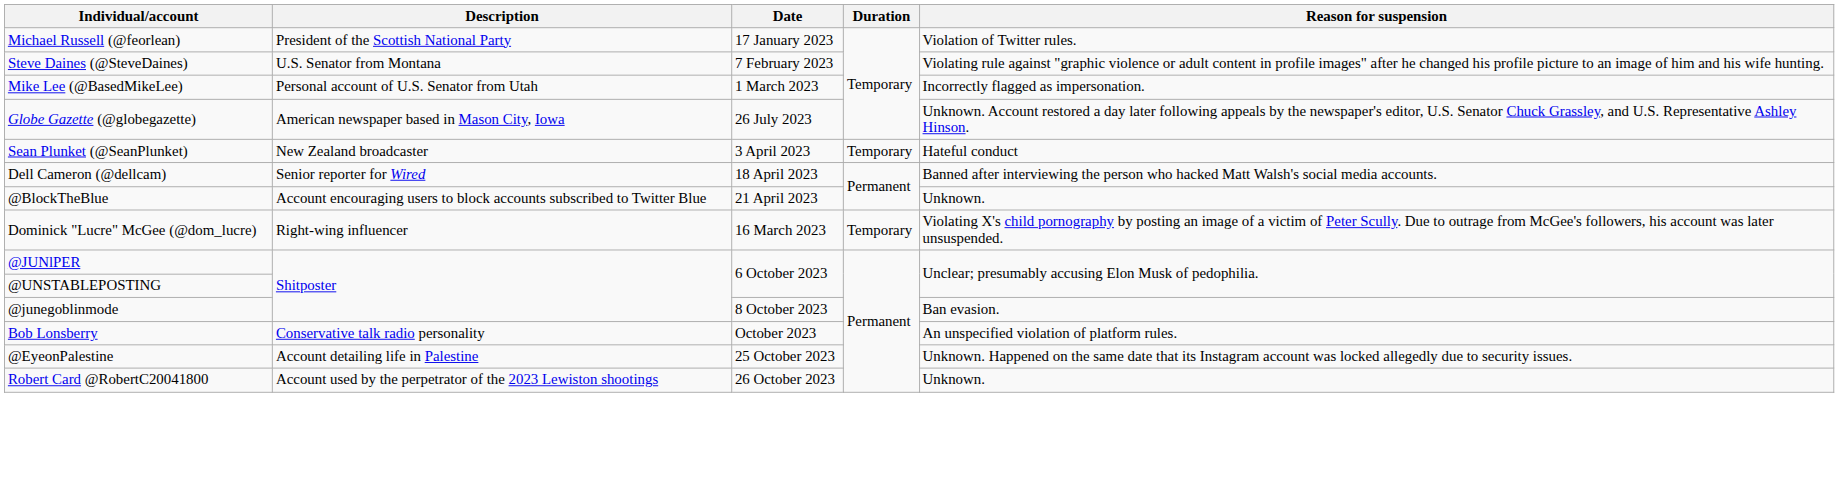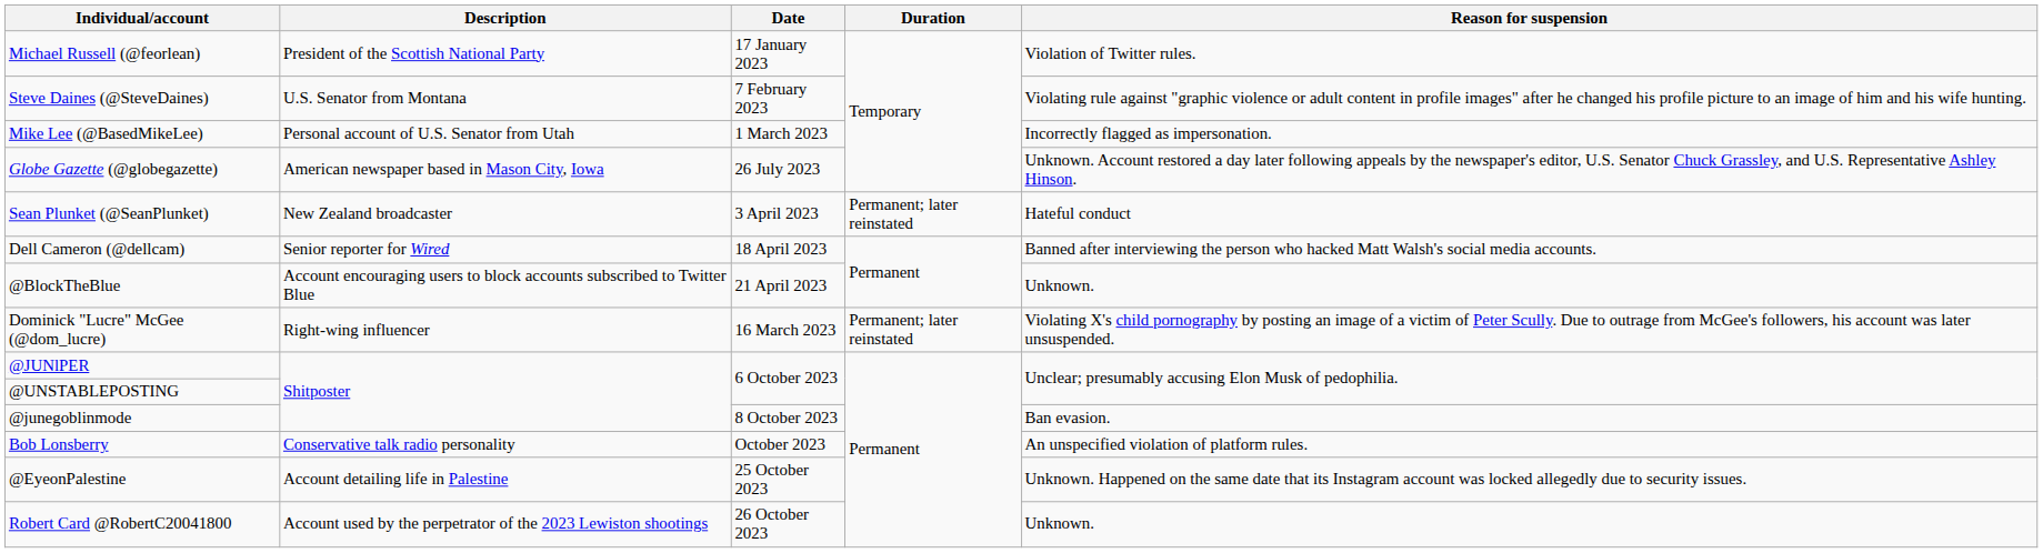Sean Plunket (@SeanPlunket) | Duration: Temporary -> Permanent; later reinstated
Dominick "Lucre" McGee (@dom_lucre) | Duration: Temporary -> Permanent; later reinstated
